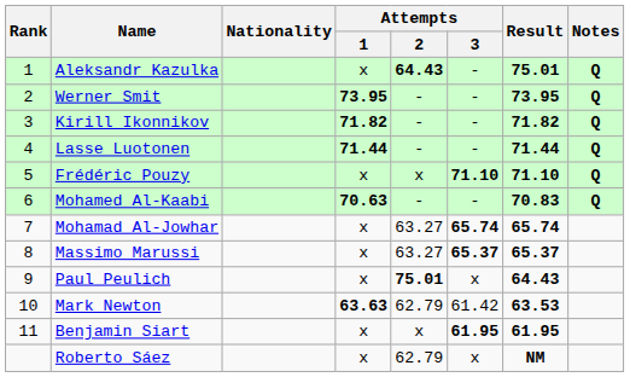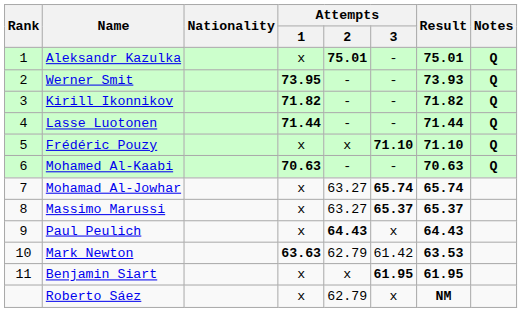Aleksandr Kazulka | Attempts / 2: 64.43 -> 75.01
Werner Smit | Result: 73.95 -> 73.93
Mohamed Al-Kaabi | Result: 70.83 -> 70.63
Paul Peulich | Attempts / 2: 75.01 -> 64.43
